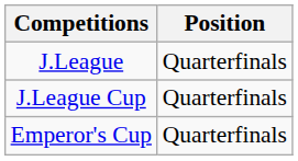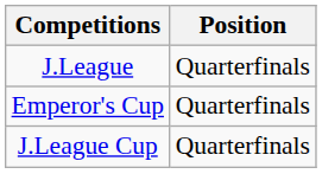rows swapped: Emperor's Cup <-> J.League Cup
